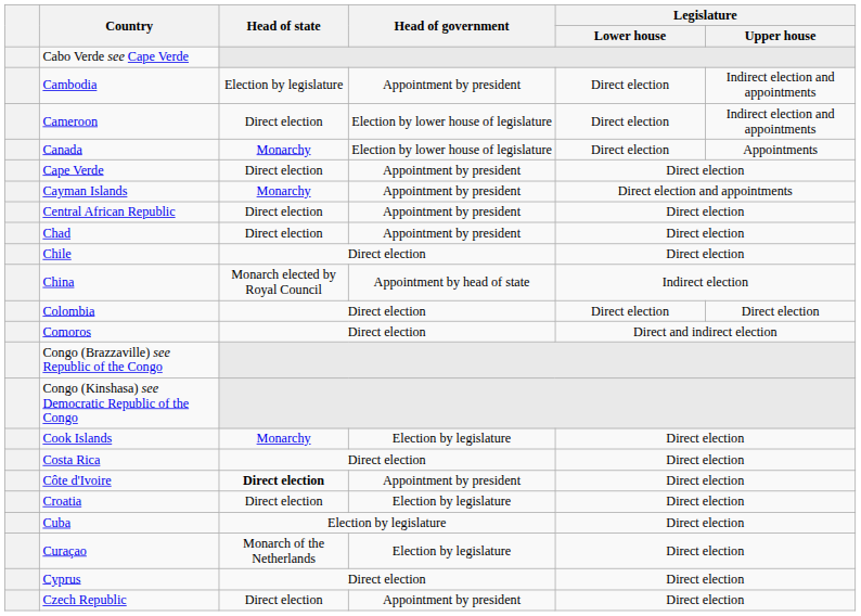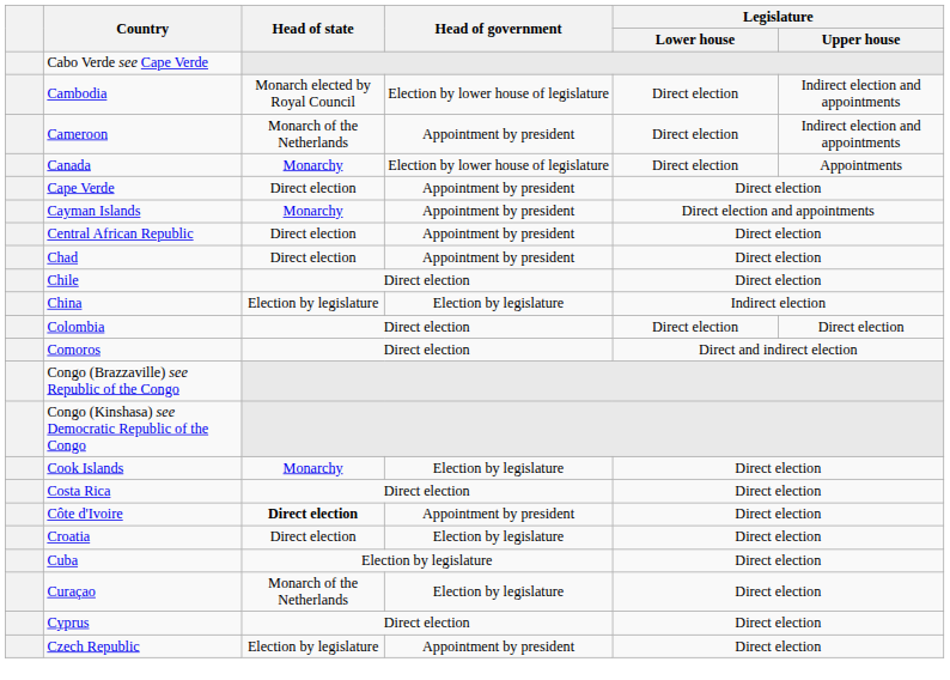Cambodia | Head of state: Election by legislature -> Monarch elected by Royal Council
Cambodia | Head of government: Appointment by president -> Election by lower house of legislature
Cameroon | Head of state: Direct election -> Monarch of the Netherlands
Cameroon | Head of government: Election by lower house of legislature -> Appointment by president
China | Head of state: Monarch elected by Royal Council -> Election by legislature
China | Head of government: Appointment by head of state -> Election by legislature
Czech Republic | Head of state: Direct election -> Election by legislature
